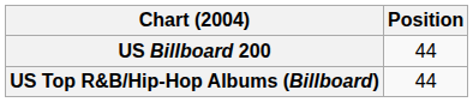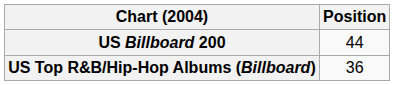US Top R&B/Hip-Hop Albums (Billboard) | Position: 44 -> 36
